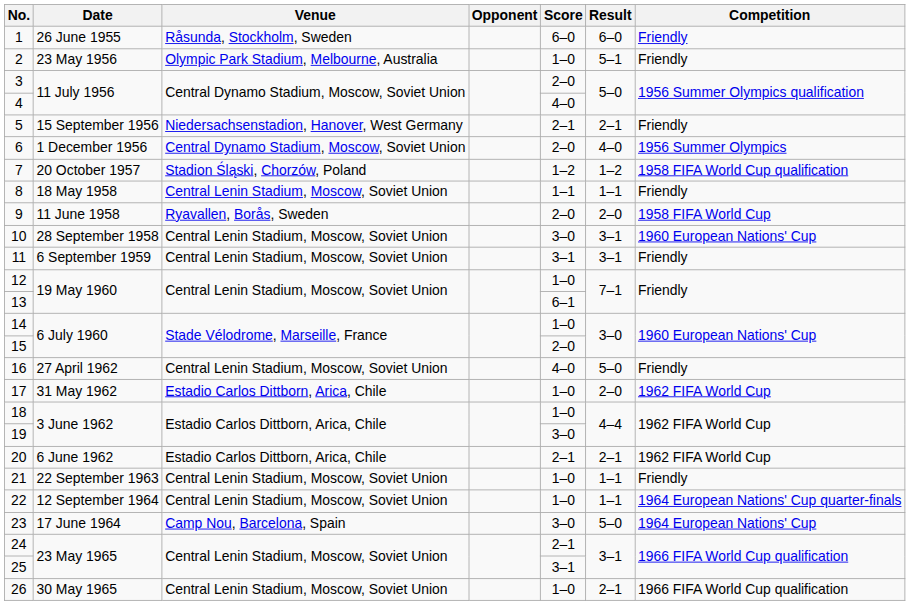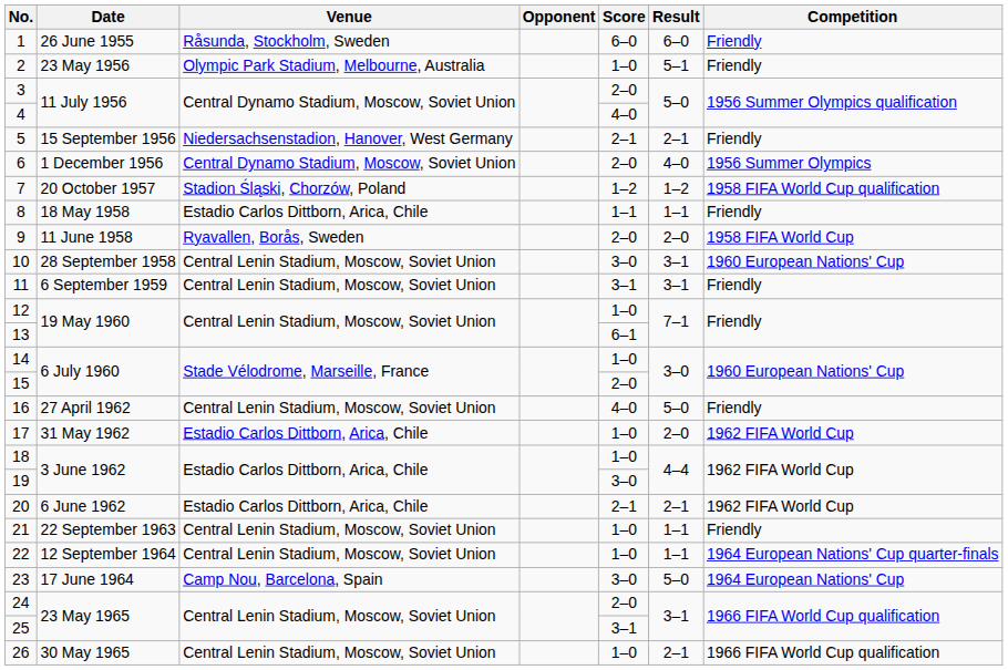8 | Venue: Central Lenin Stadium, Moscow, Soviet Union -> Estadio Carlos Dittborn, Arica, Chile
24 | Score: 2–1 -> 2–0
